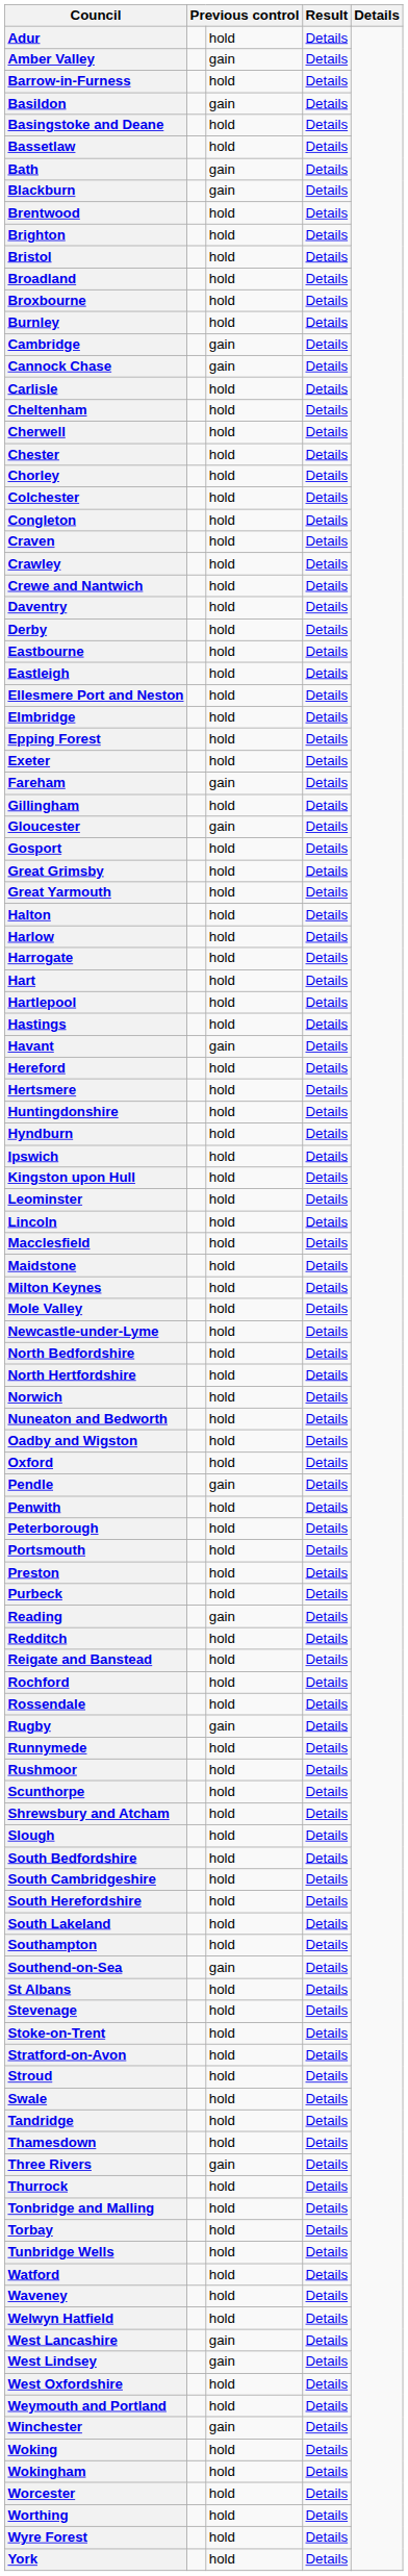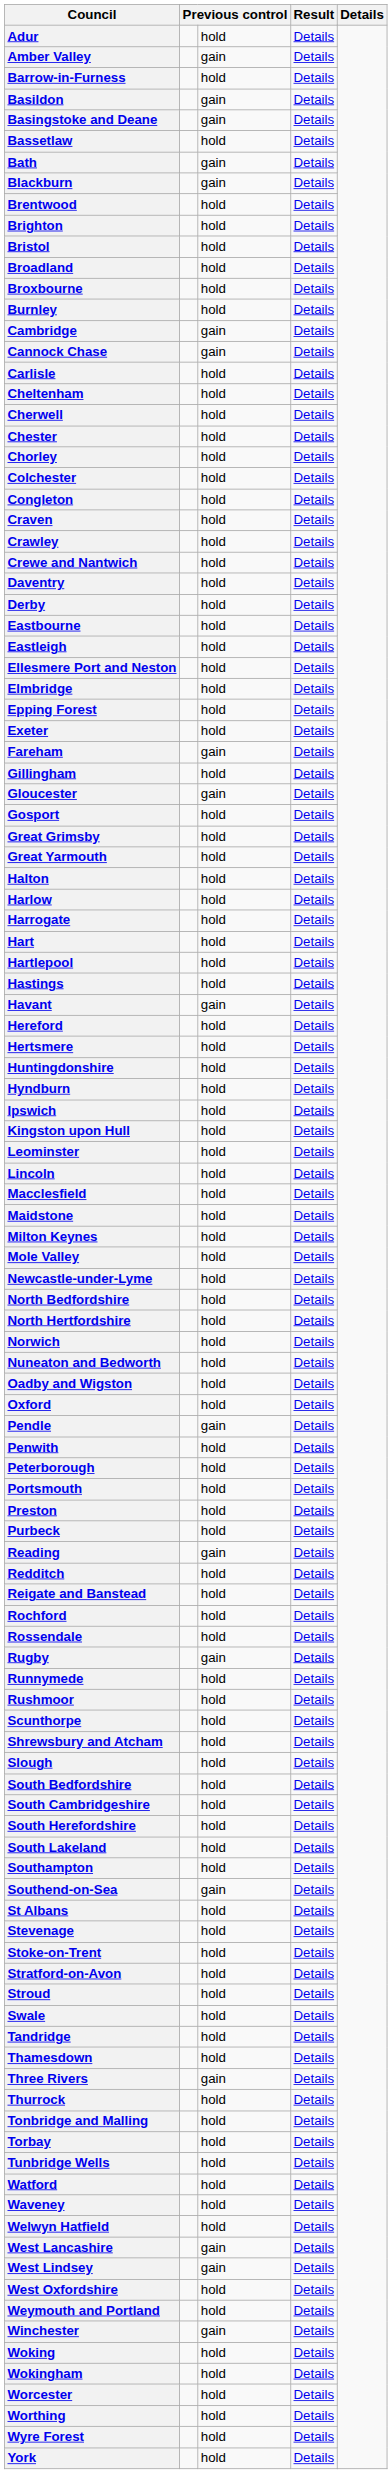Basingstoke and Deane | column 3: hold -> gain
